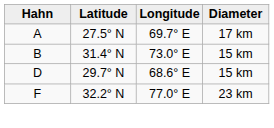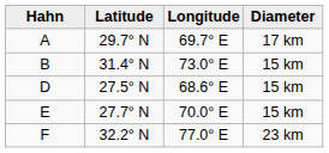A | Latitude: 27.5° N -> 29.7° N
D | Latitude: 29.7° N -> 27.5° N
+ row: E | 27.7° N | 70.0° E | 15 km
